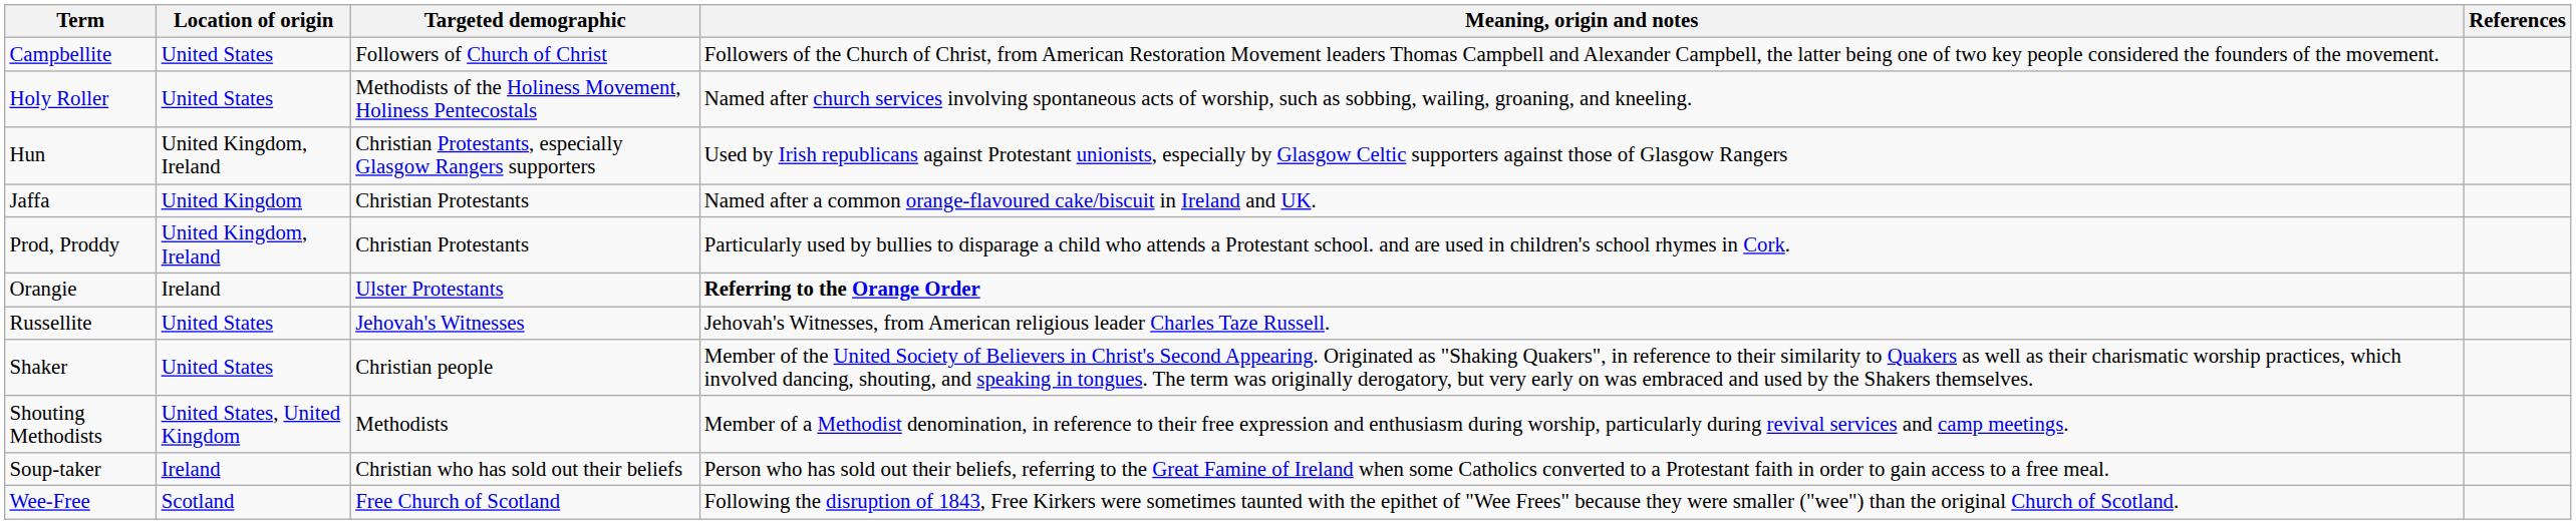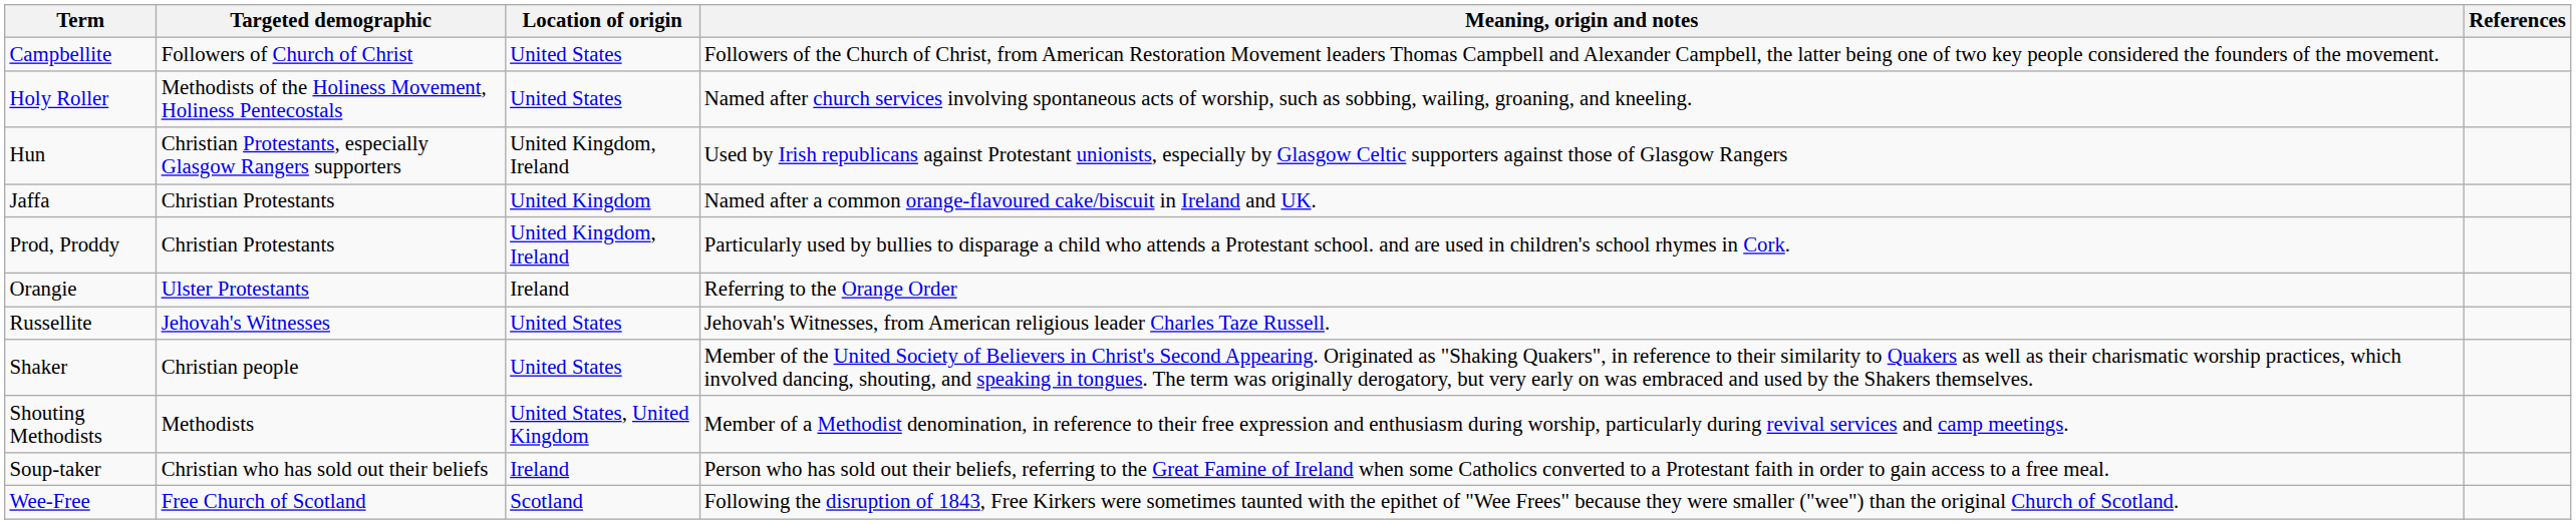columns swapped: Location of origin <-> Targeted demographic
Orangie | Meaning, origin and notes: bold -> normal
